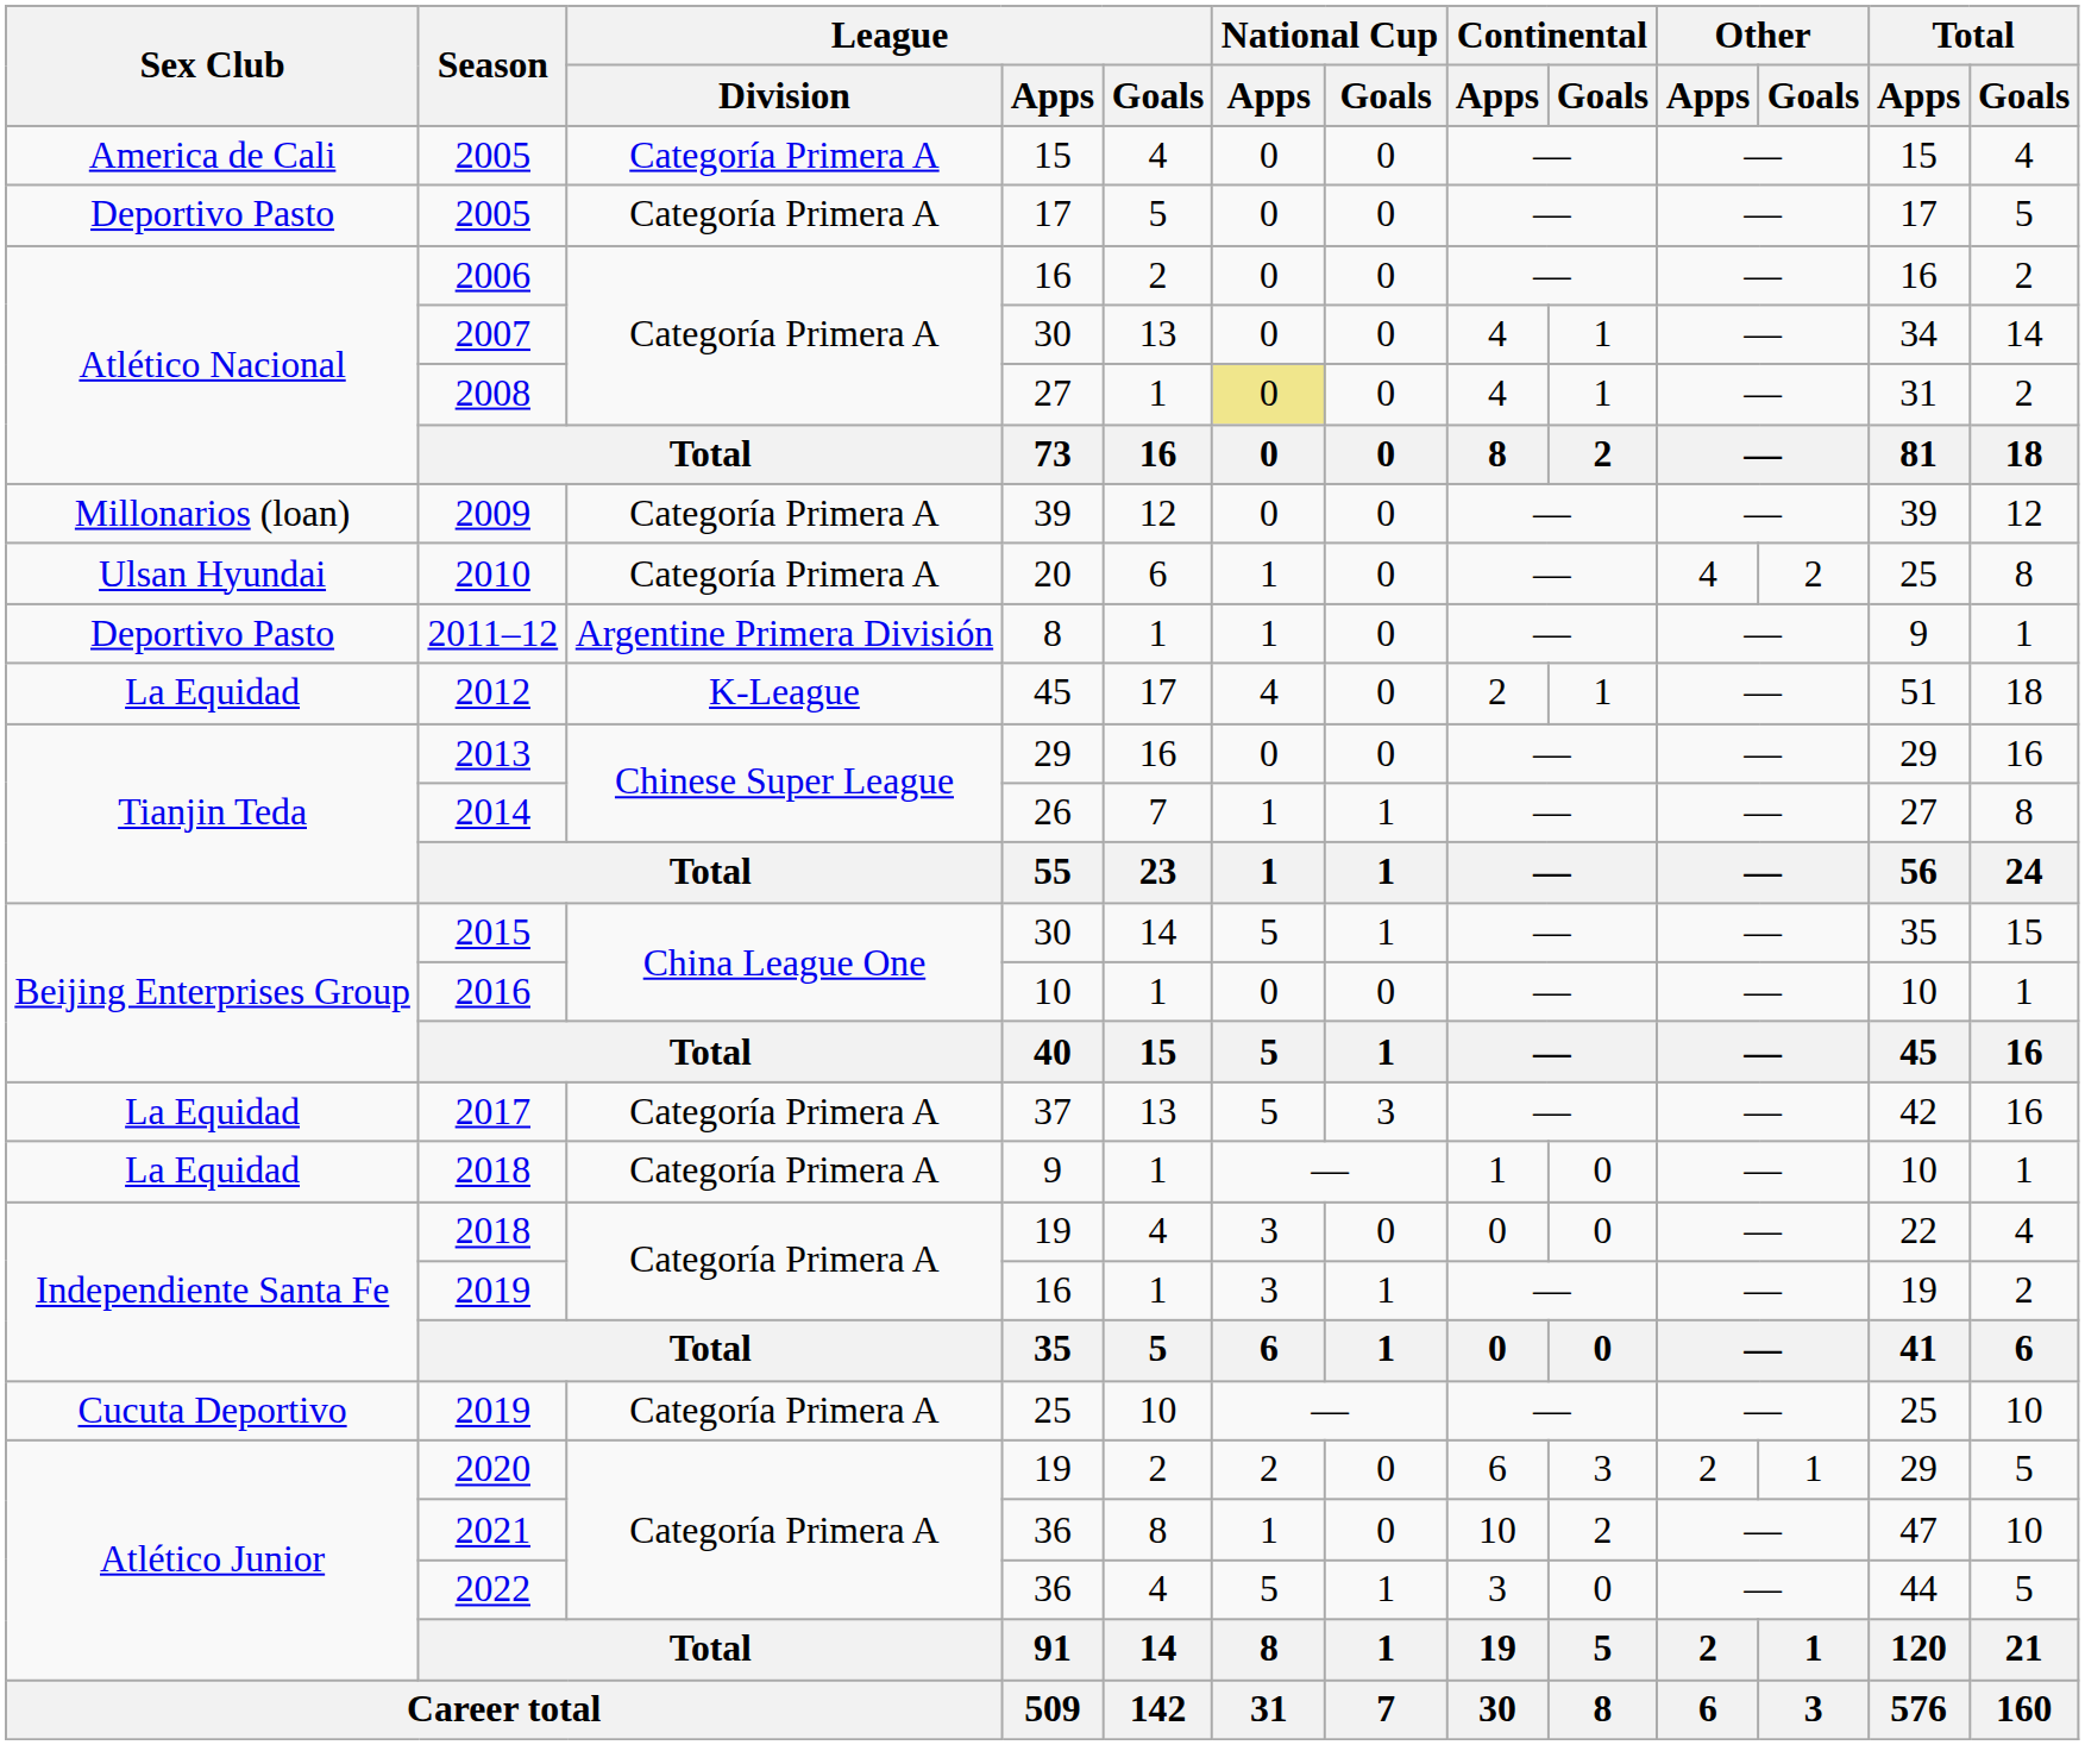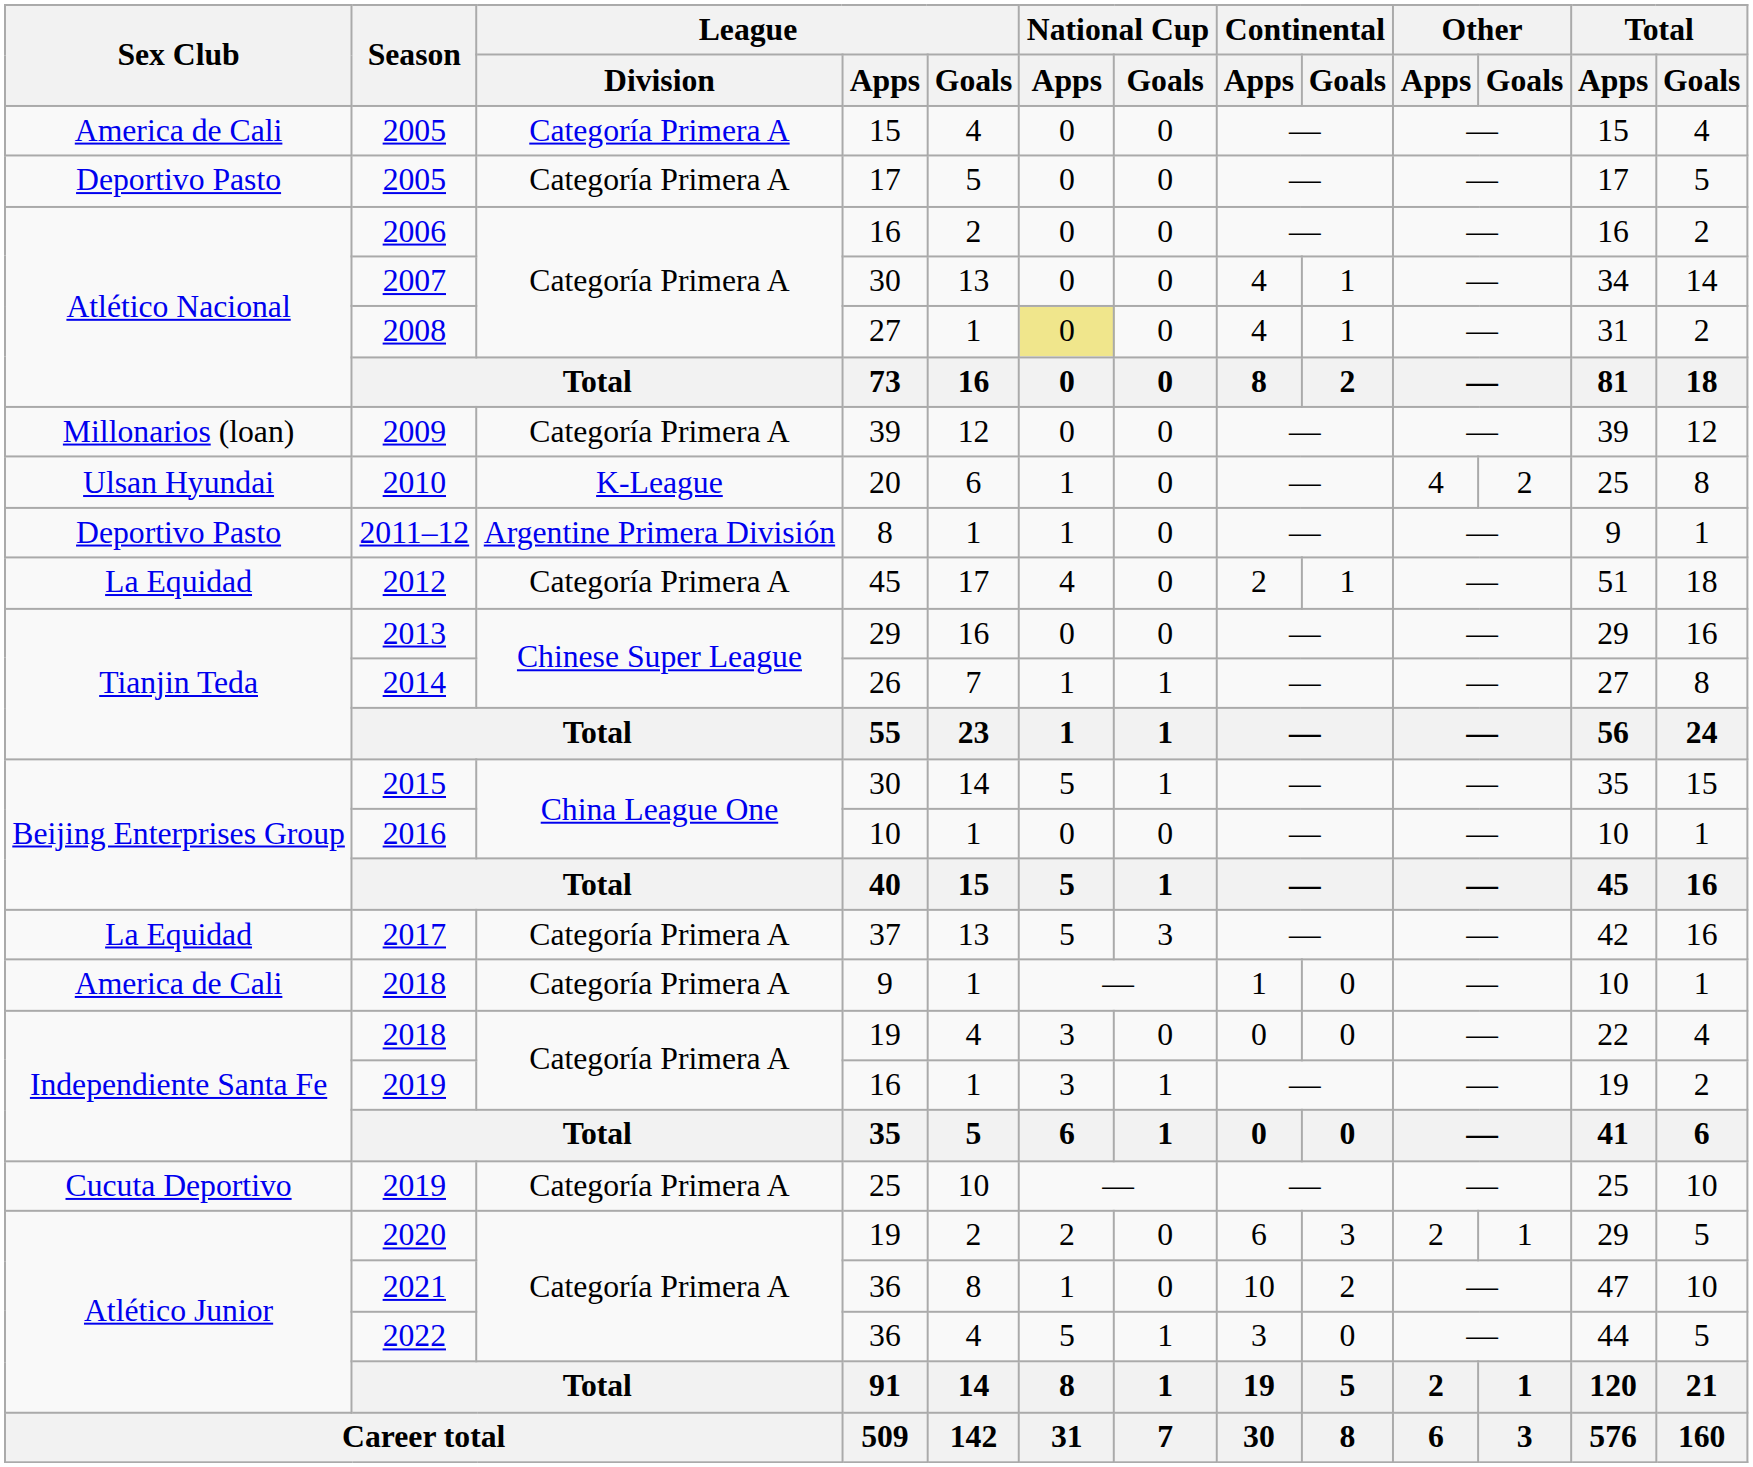2010 | League / Division: Categoría Primera A -> K-League
2012 | League / Division: K-League -> Categoría Primera A
2018 / 9 | Sex Club: La Equidad -> America de Cali
